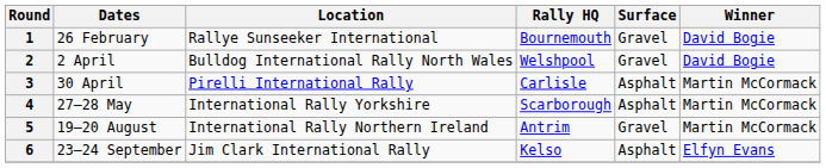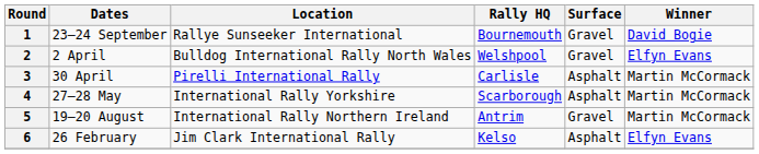1 | Dates: 26 February -> 23–24 September
2 | Winner: David Bogie -> Elfyn Evans
6 | Dates: 23–24 September -> 26 February
